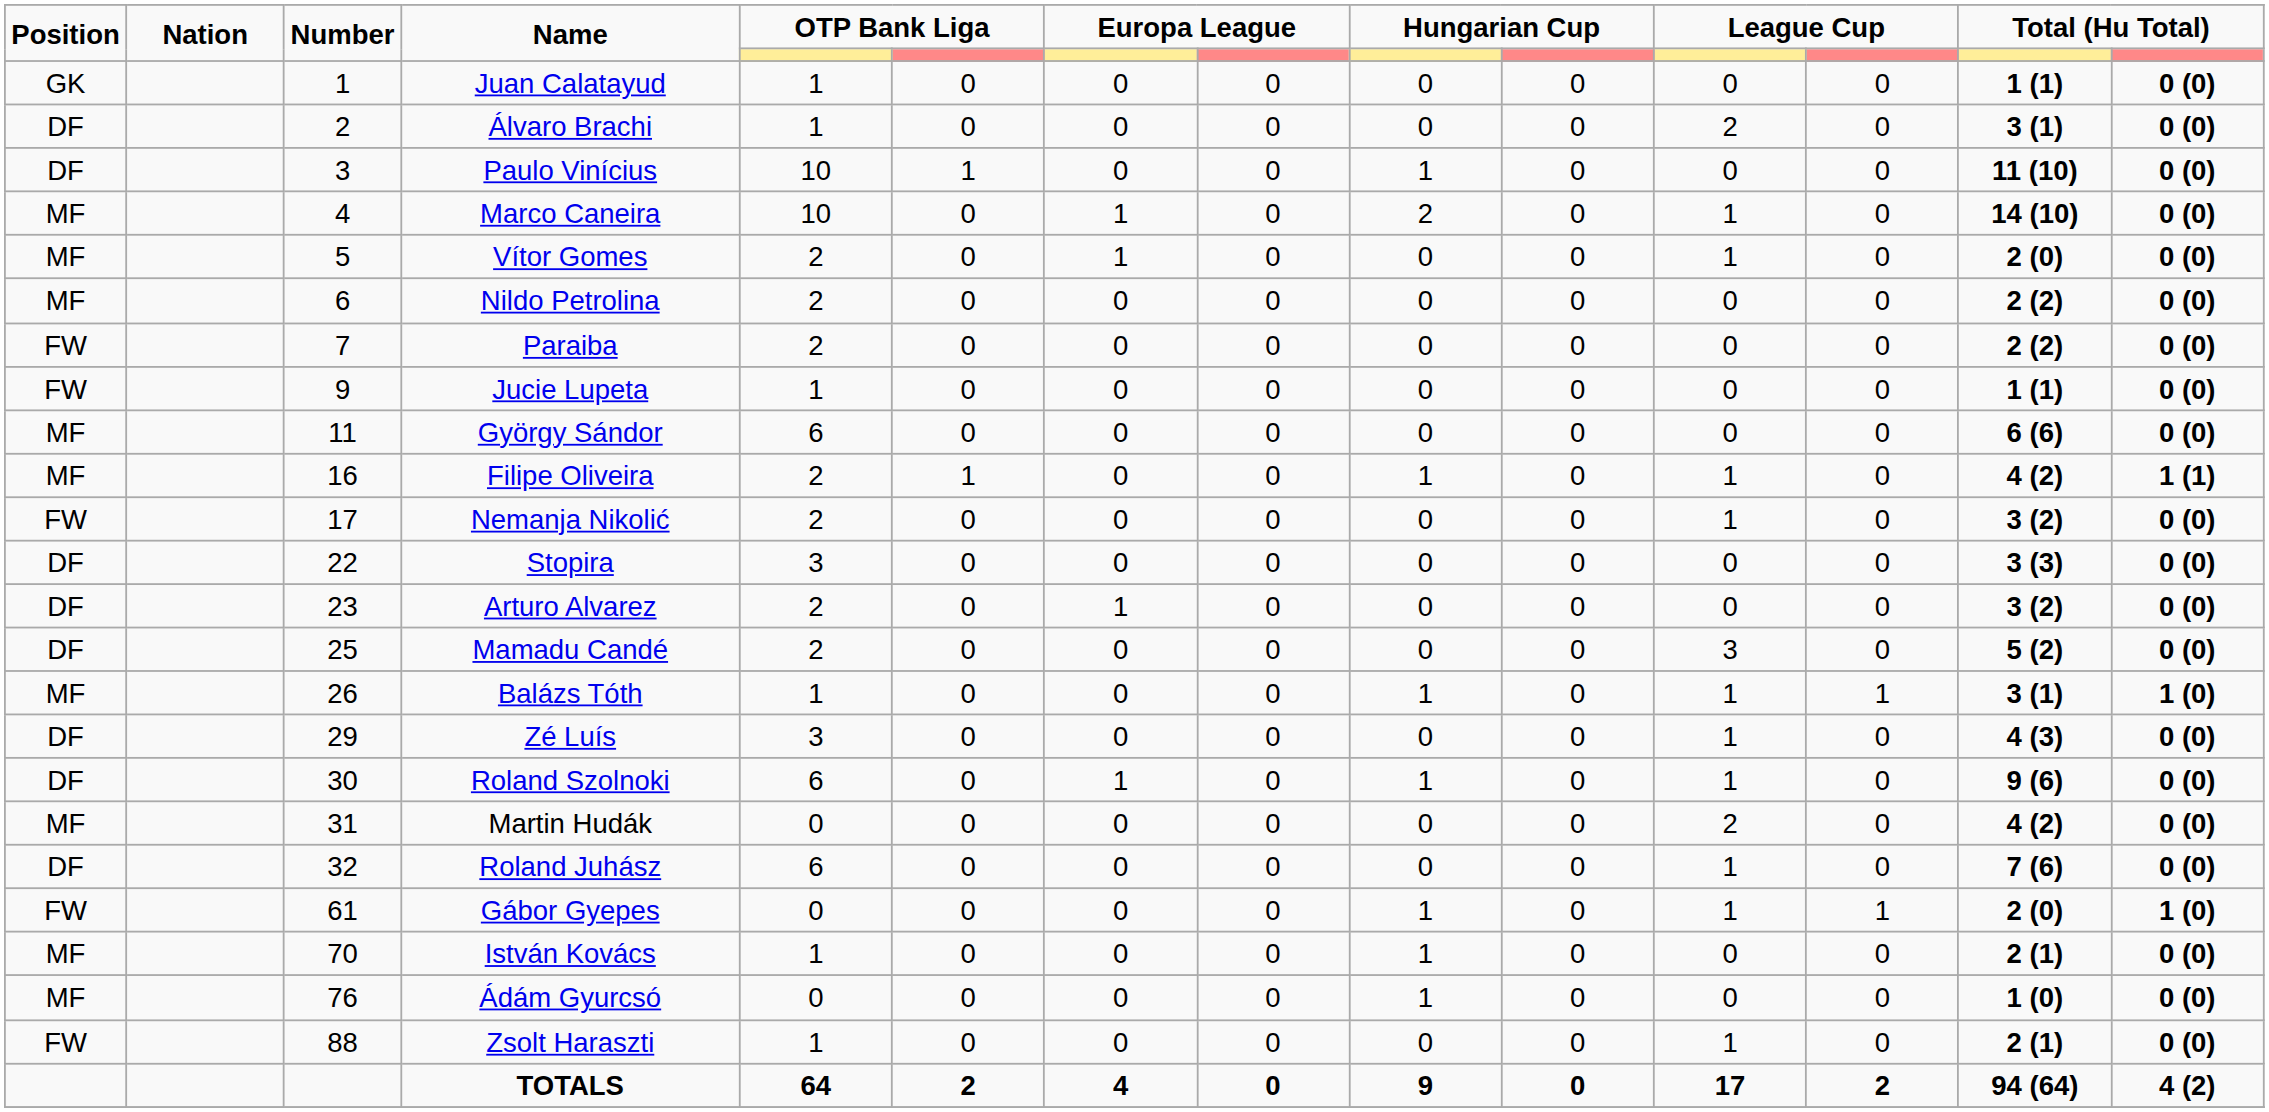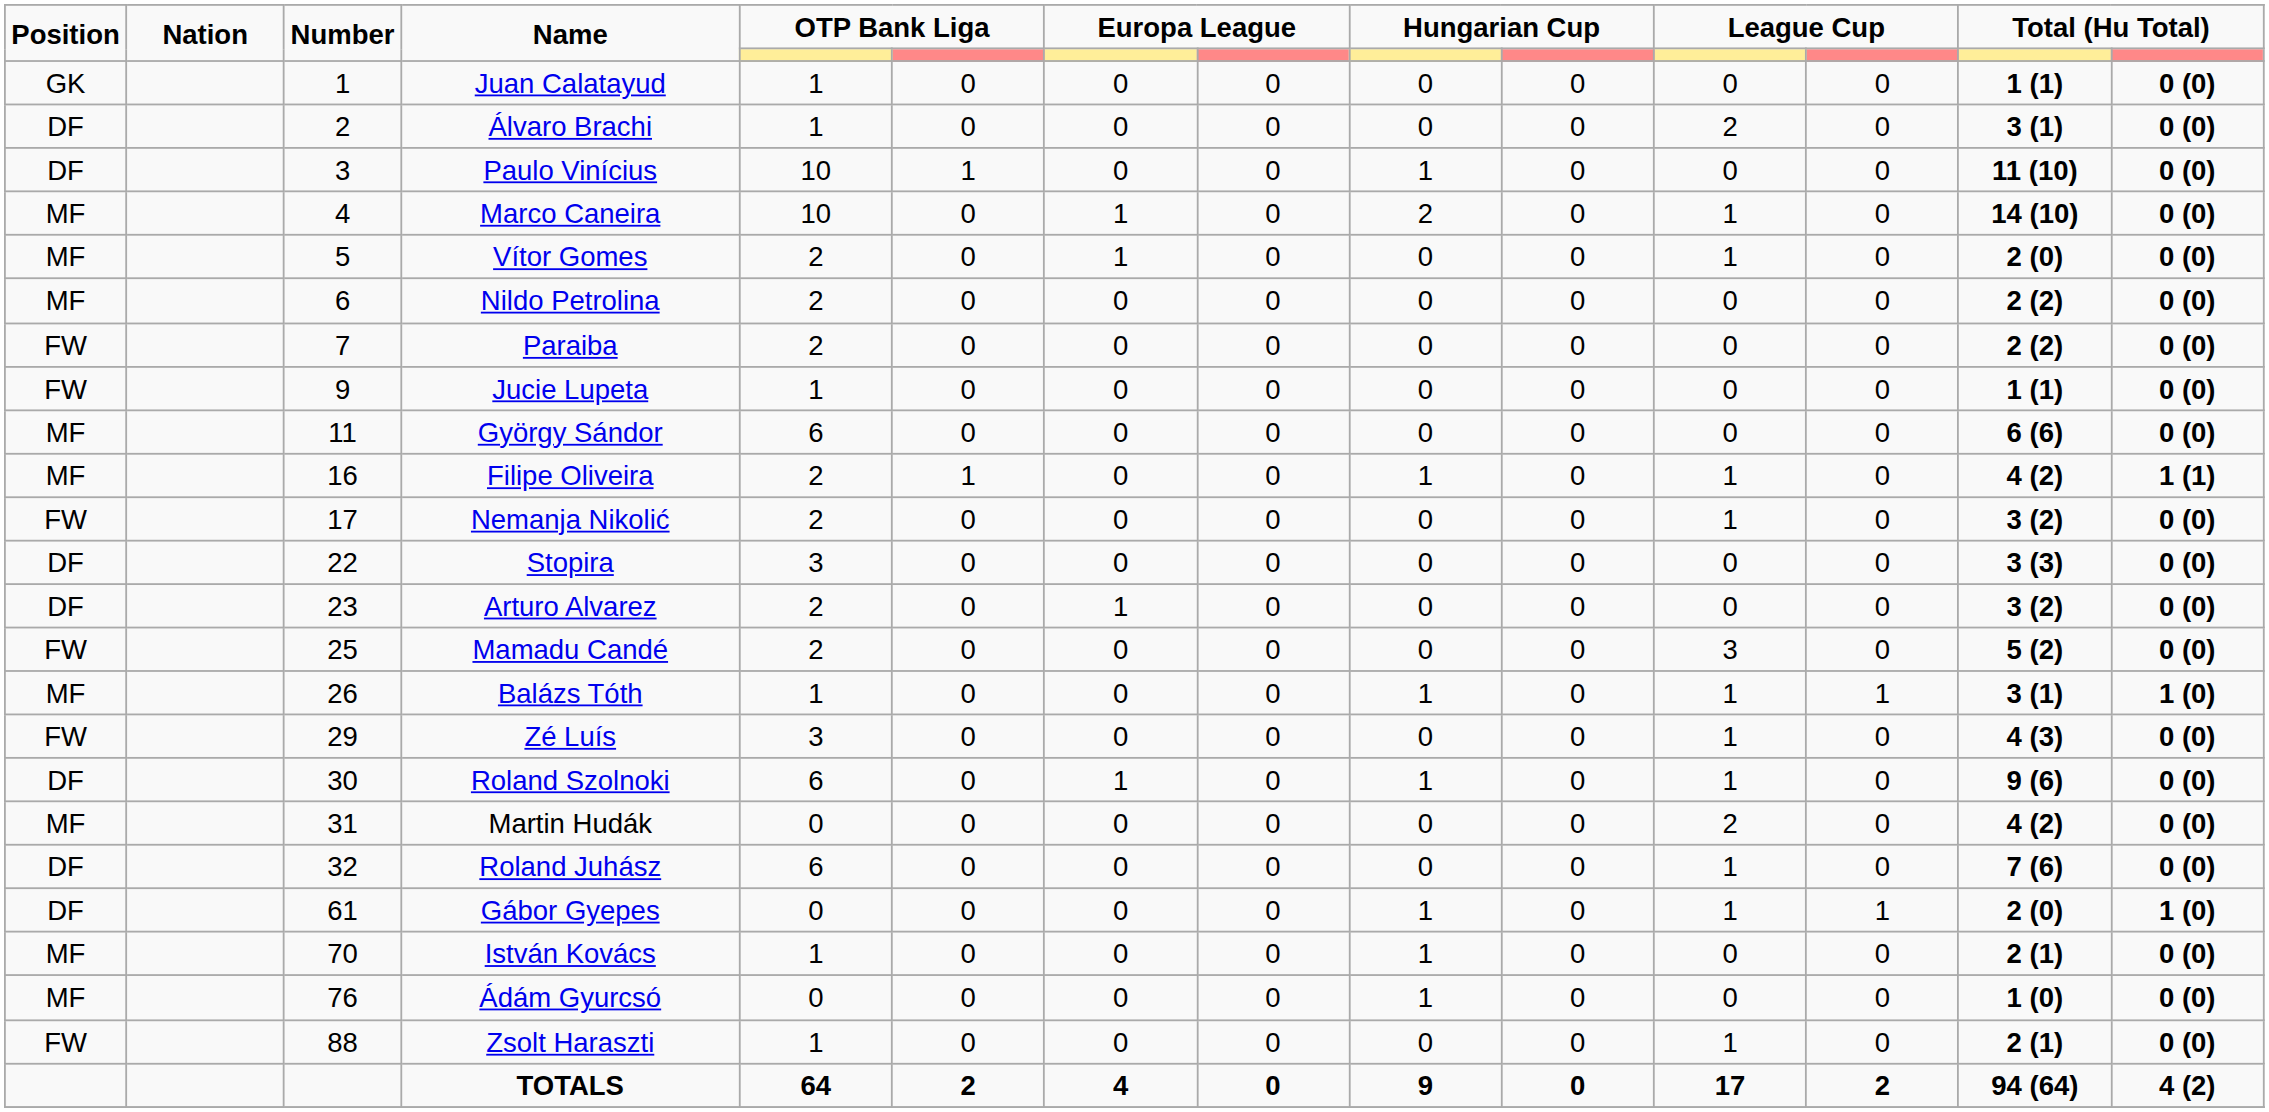Mamadu Candé | Position: DF -> FW
Zé Luís | Position: DF -> FW
Gábor Gyepes | Position: FW -> DF
